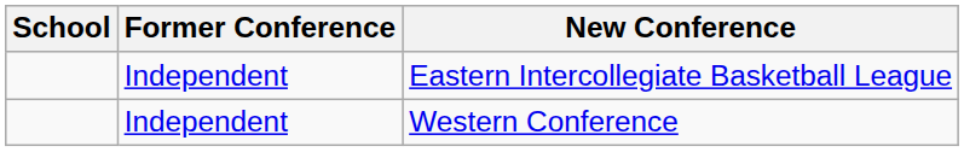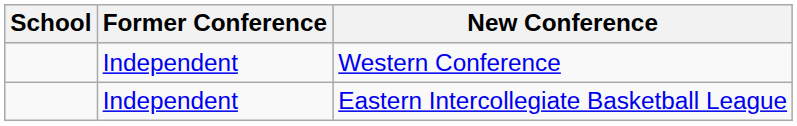rows swapped: Eastern Intercollegiate Basketball League <-> Western Conference
